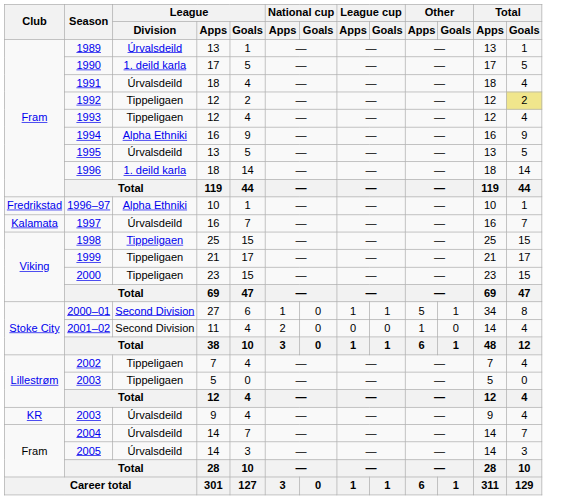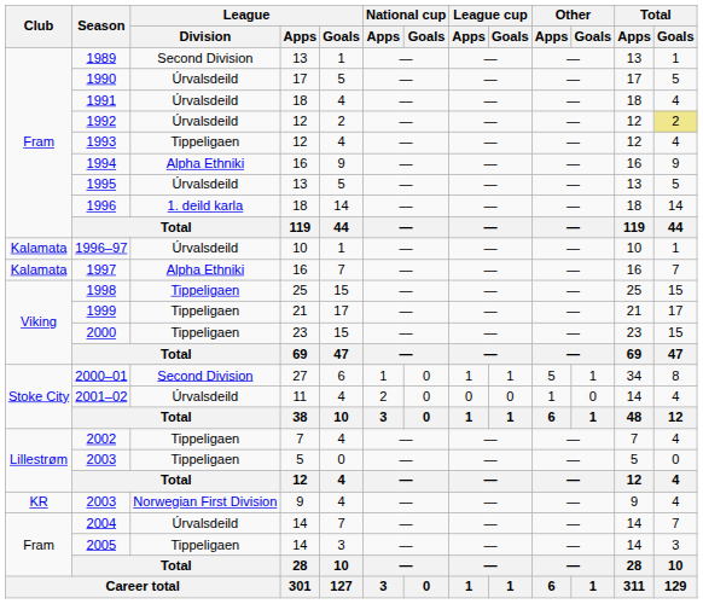1989 | League / Division: Úrvalsdeild -> Second Division
1990 | League / Division: 1. deild karla -> Úrvalsdeild
1992 | League / Division: Tippeligaen -> Úrvalsdeild
1996–97 | Club: Fredrikstad -> Kalamata
1996–97 | League / Division: Alpha Ethniki -> Úrvalsdeild
1997 | League / Division: Úrvalsdeild -> Alpha Ethniki
2001–02 | League / Division: Second Division -> Úrvalsdeild
2003 / 9 | League / Division: Úrvalsdeild -> Norwegian First Division
2005 | League / Division: Úrvalsdeild -> Tippeligaen
